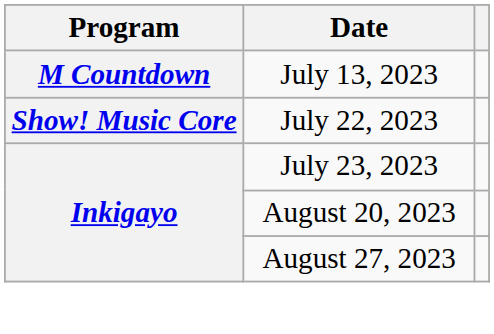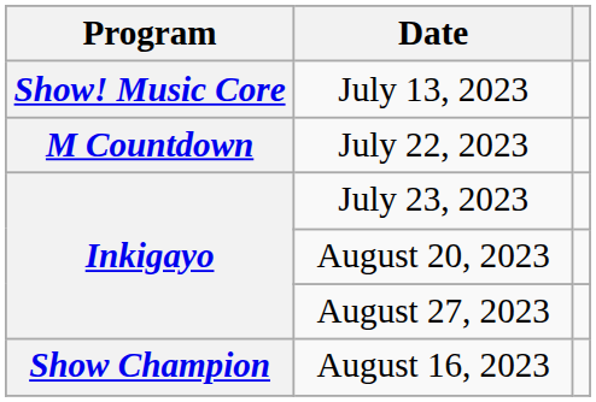July 13, 2023 | Program: M Countdown -> Show! Music Core
July 22, 2023 | Program: Show! Music Core -> M Countdown
+ row: Show Champion | August 16, 2023
